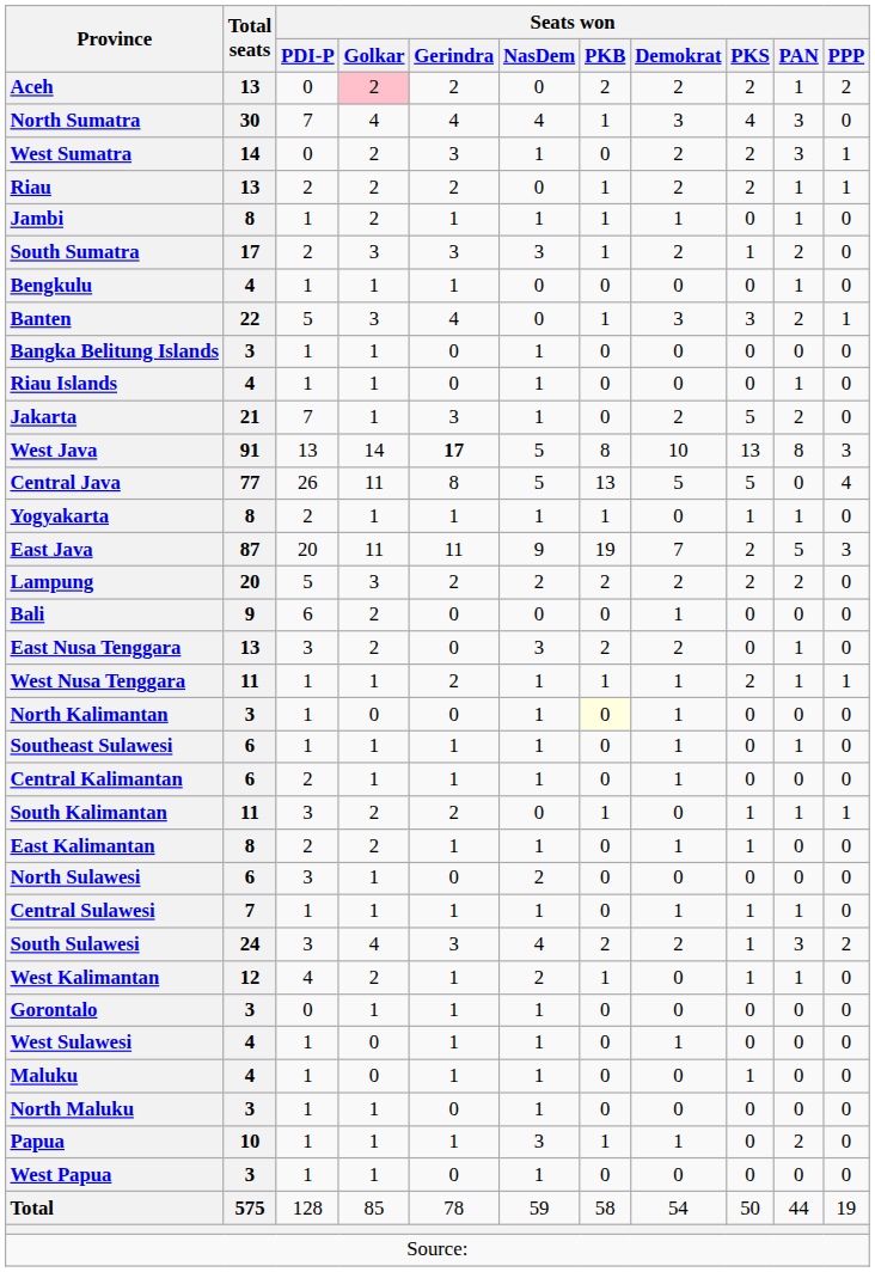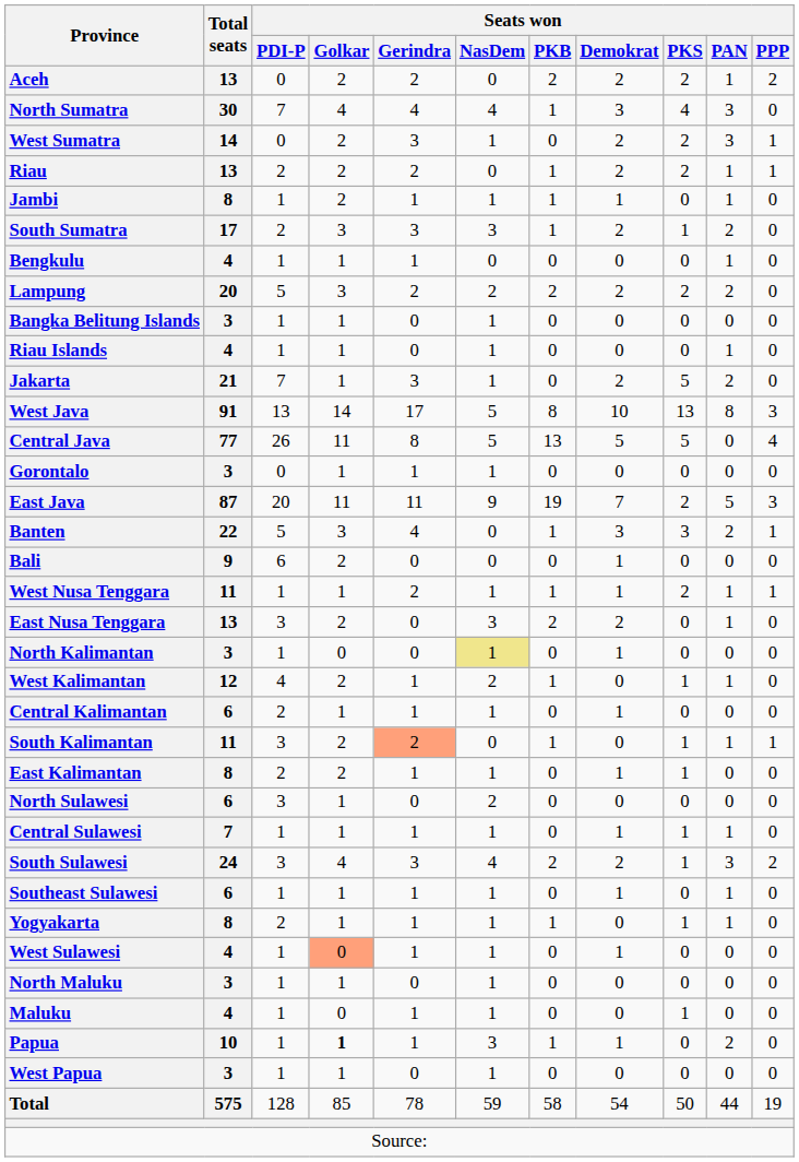Aceh | Seats won / Golkar: pink background -> no background
rows swapped: Lampung <-> Banten
West Java | Seats won / Gerindra: bold -> normal
rows swapped: Yogyakarta <-> Gorontalo
rows swapped: West Nusa Tenggara <-> East Nusa Tenggara
North Kalimantan | Seats won / NasDem: no background -> khaki background
North Kalimantan | Seats won / PKB: lightyellow background -> no background
rows swapped: West Kalimantan <-> Southeast Sulawesi
South Kalimantan | Seats won / Gerindra: no background -> lightsalmon background
West Sulawesi | Seats won / Golkar: no background -> lightsalmon background
rows swapped: Maluku <-> North Maluku
Papua | Seats won / Golkar: normal -> bold
